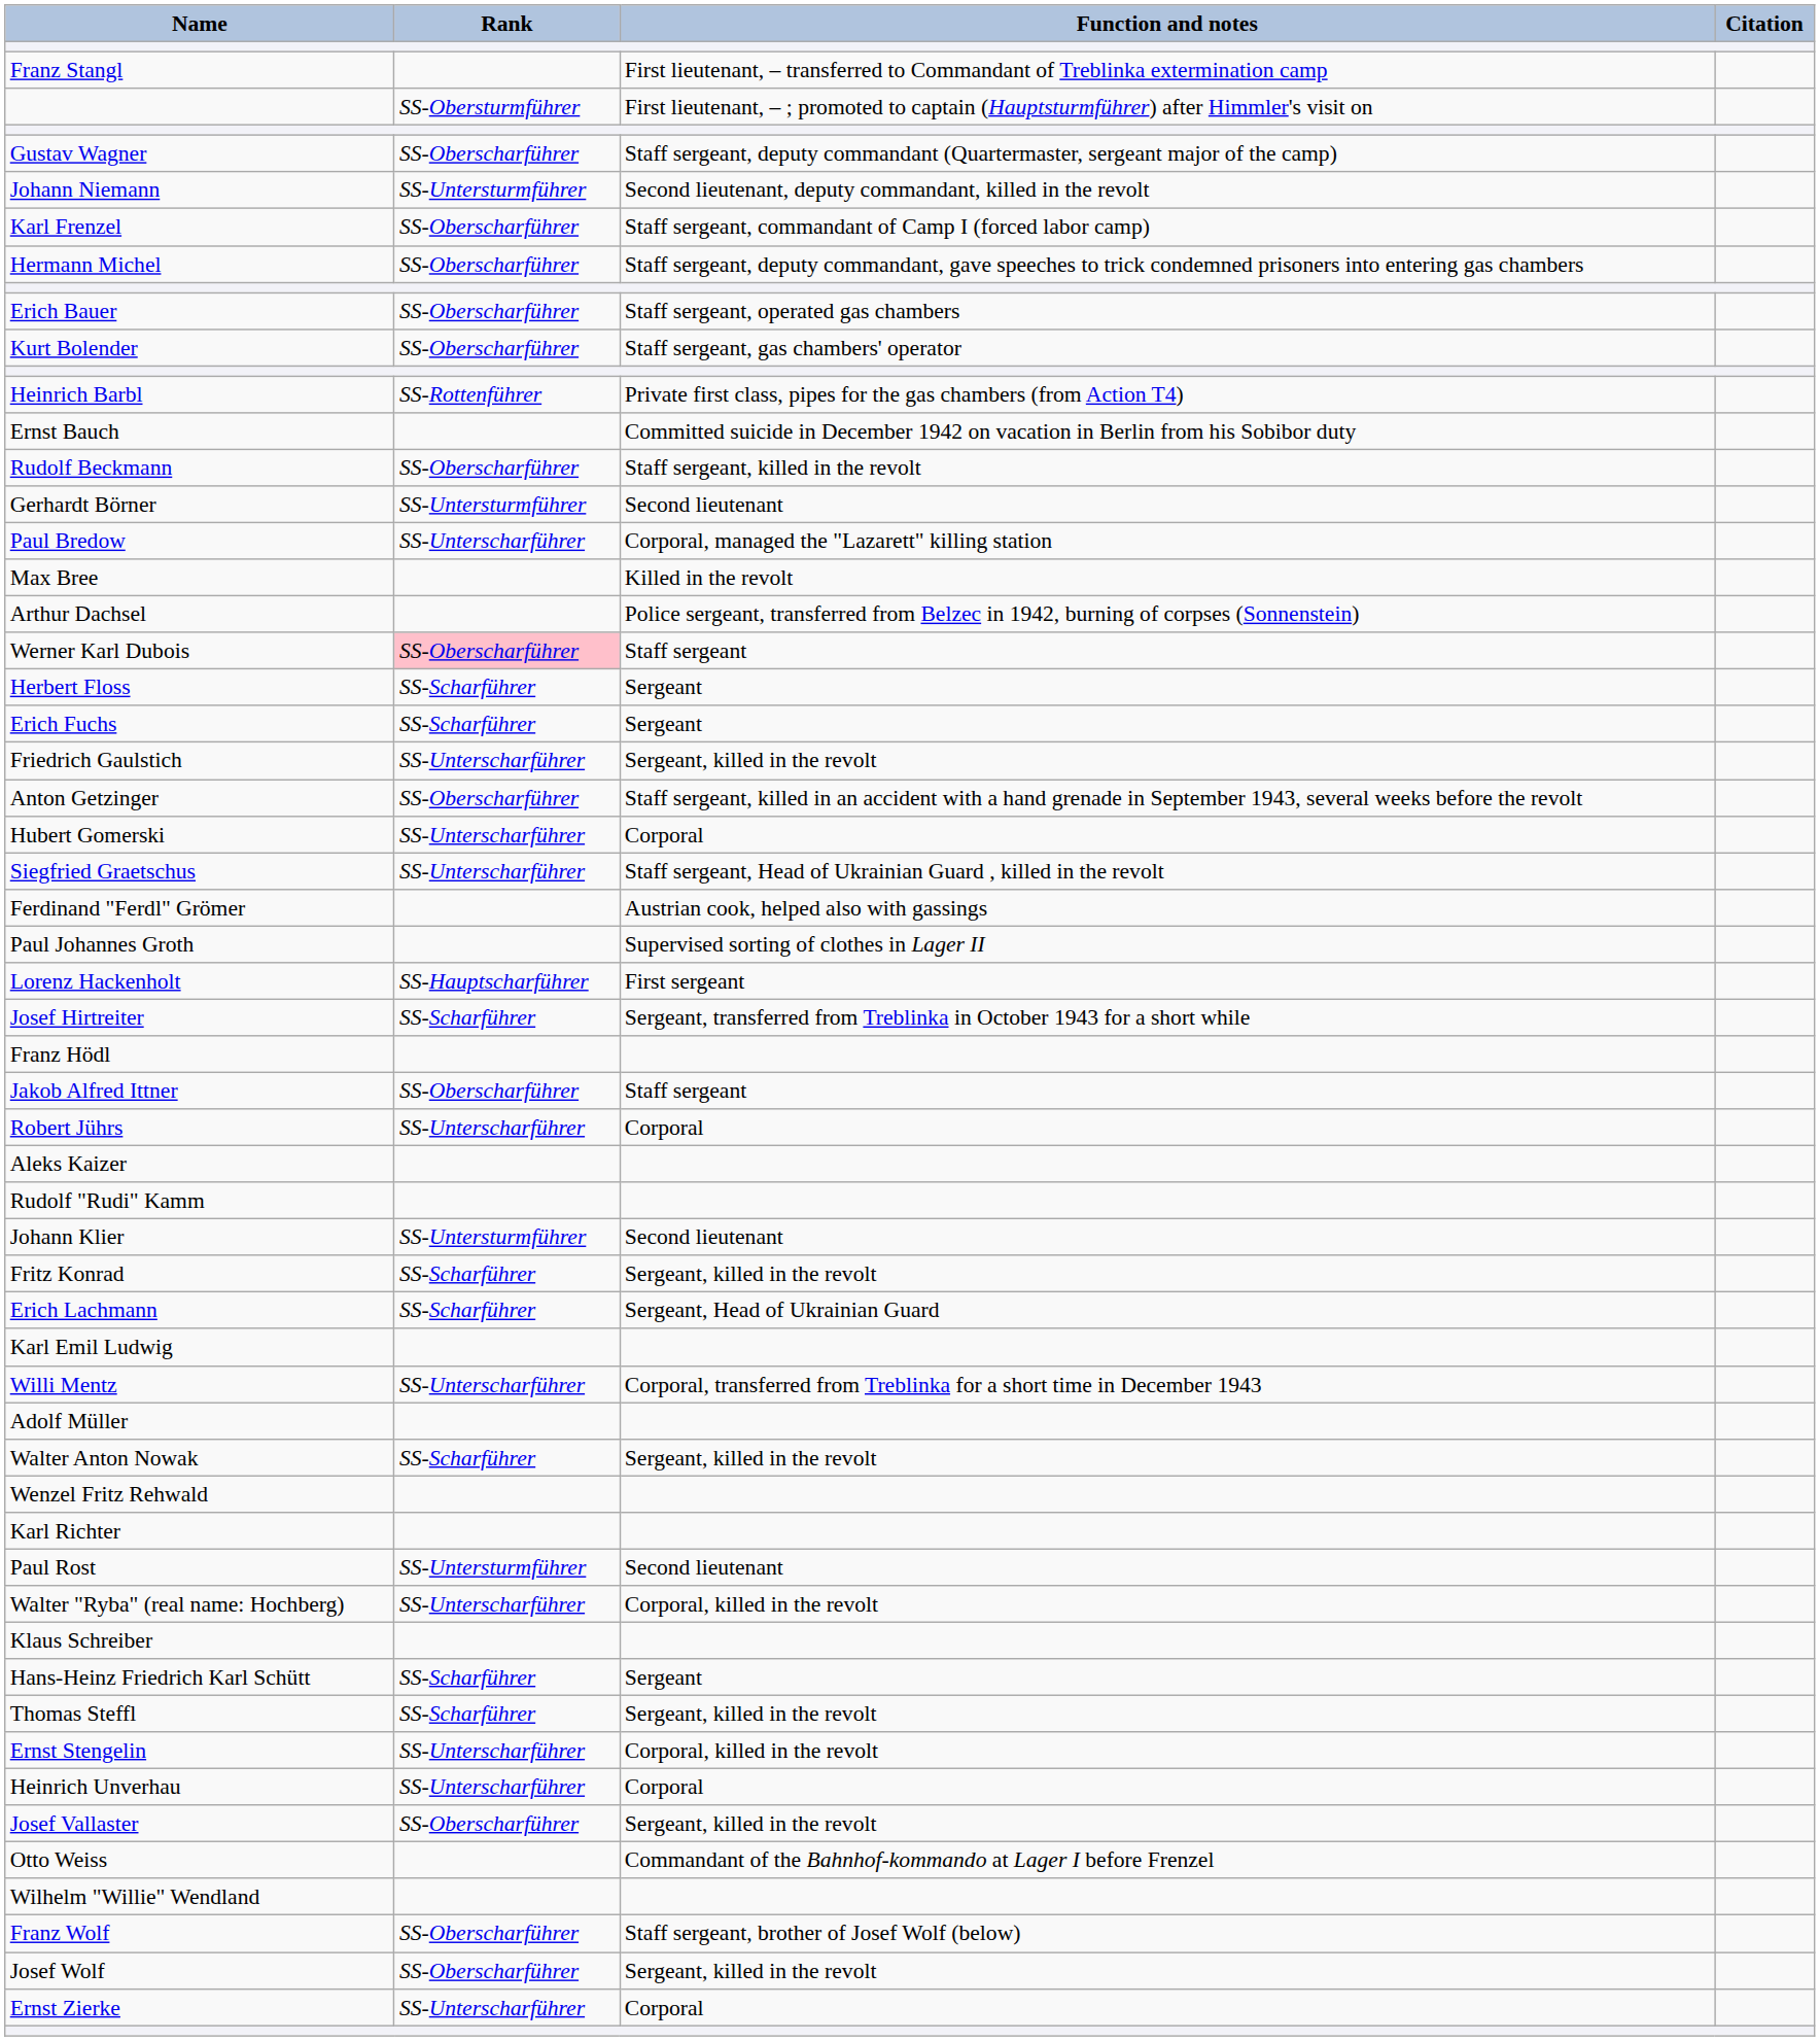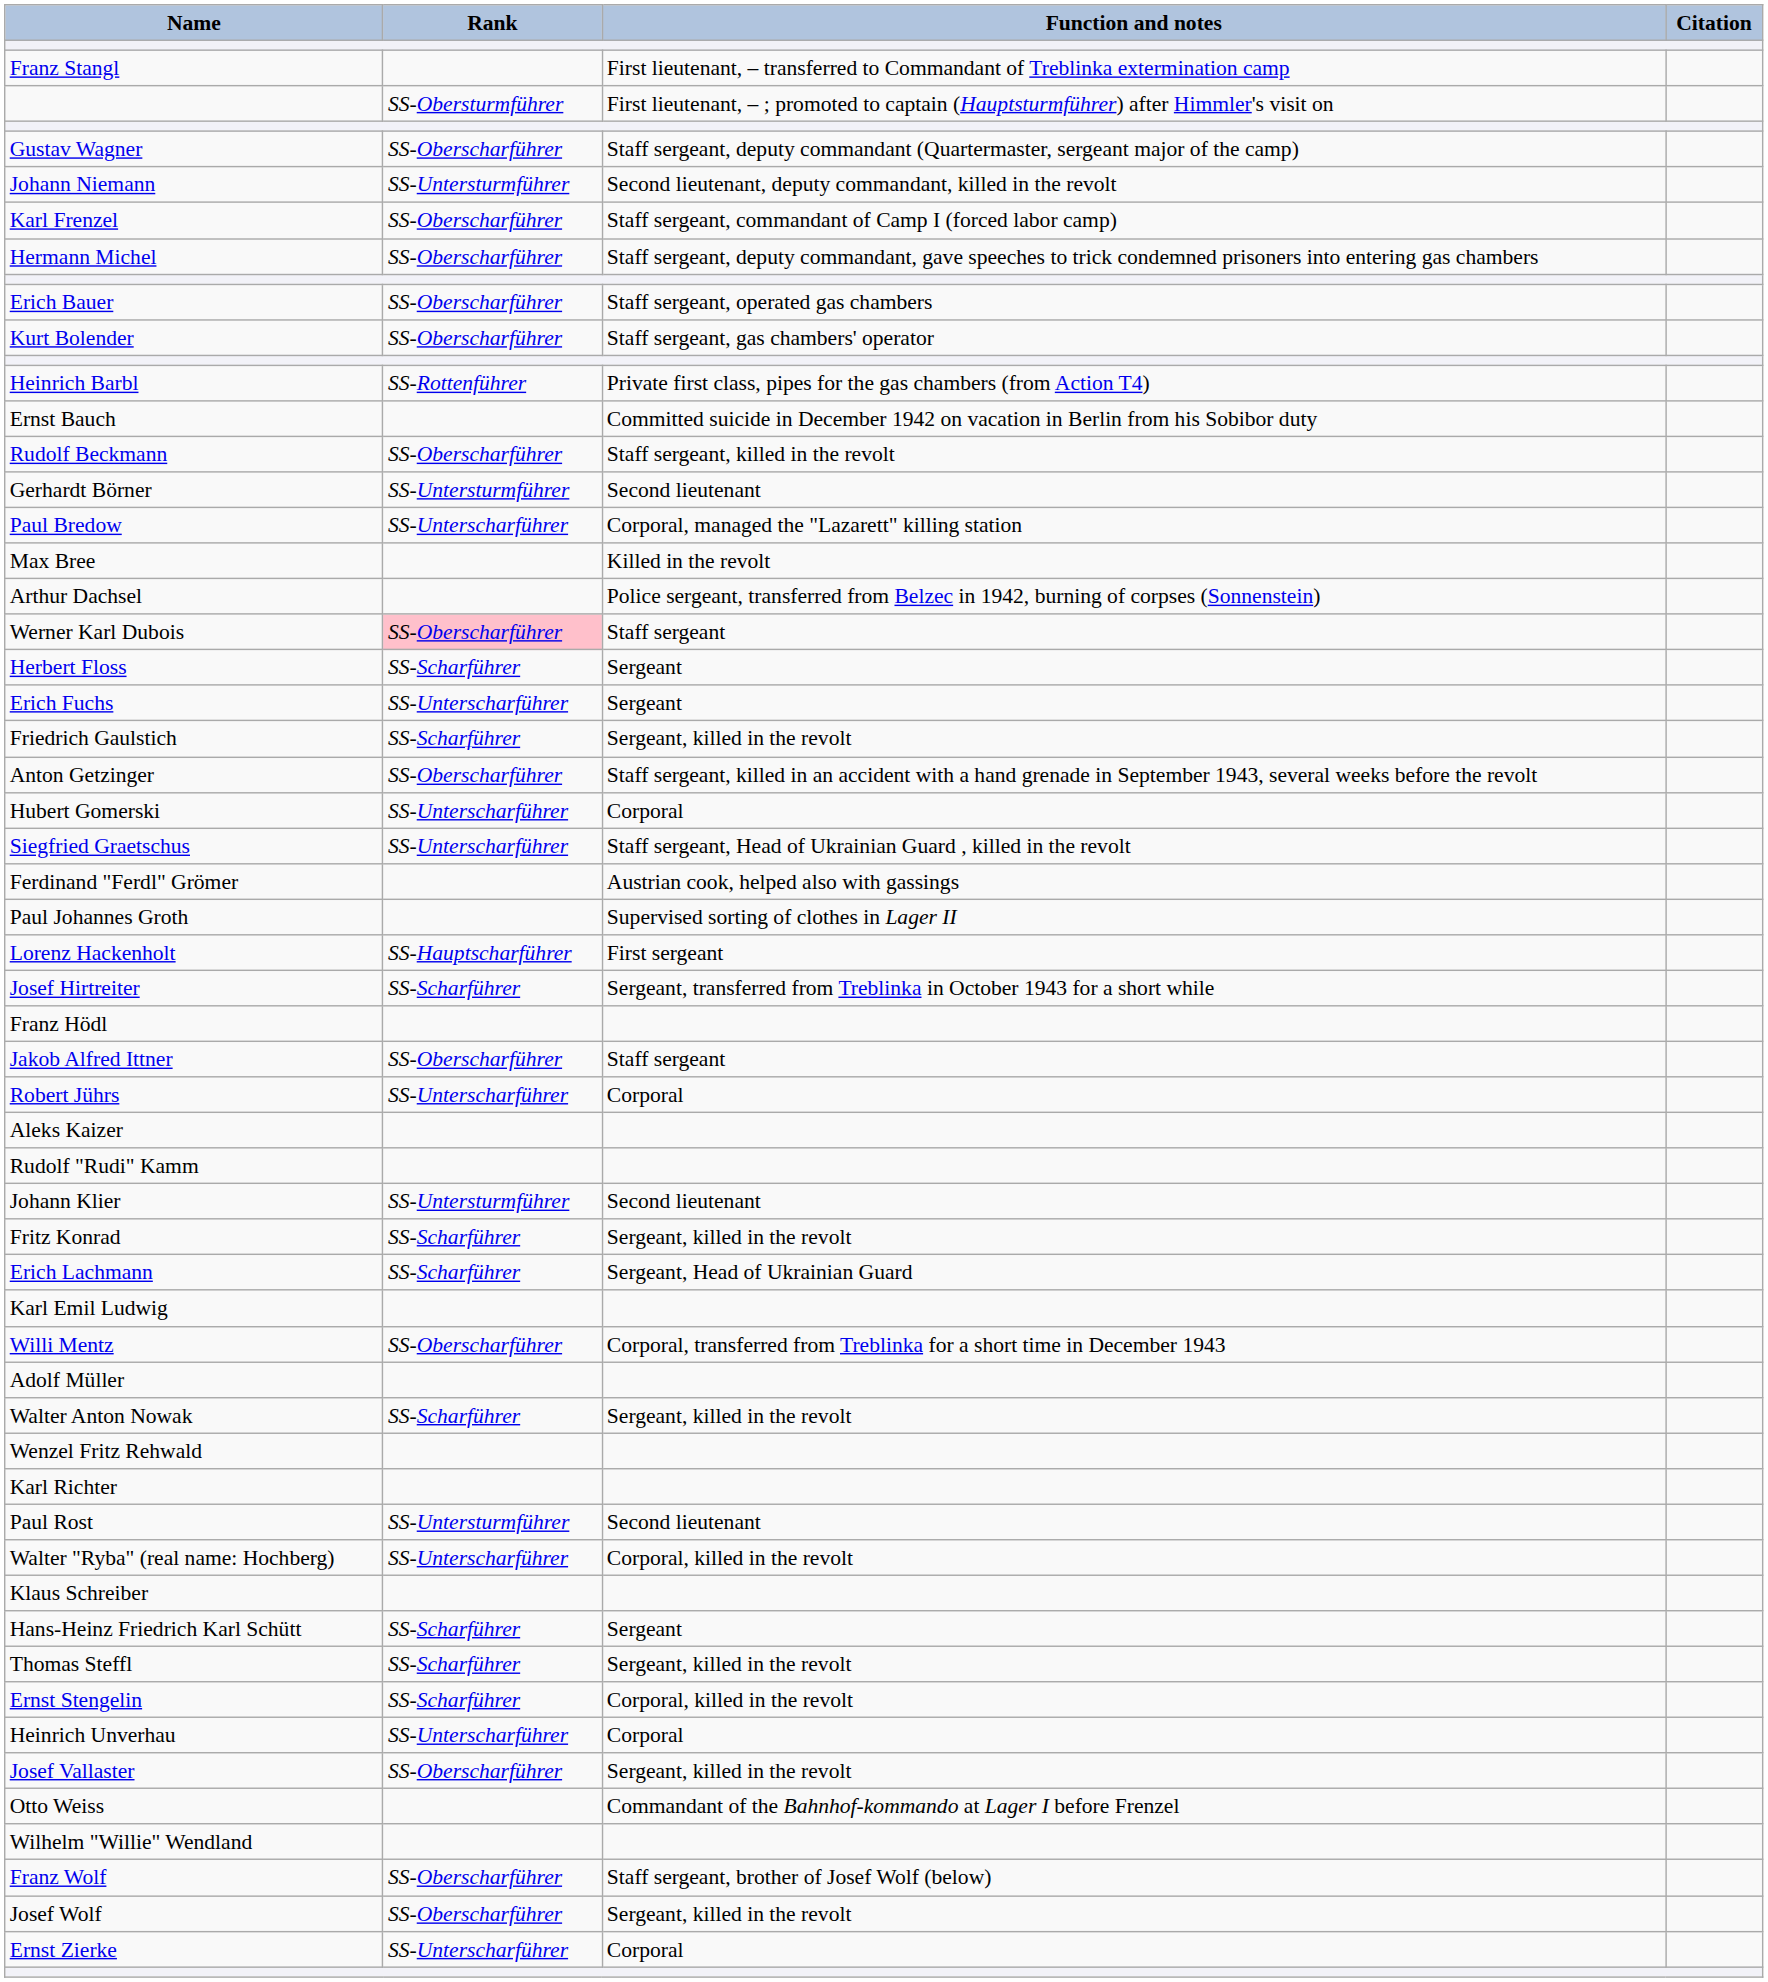Erich Fuchs | Rank: SS-Scharführer -> SS-Unterscharführer
Friedrich Gaulstich | Rank: SS-Unterscharführer -> SS-Scharführer
Willi Mentz | Rank: SS-Unterscharführer -> SS-Oberscharführer
Ernst Stengelin | Rank: SS-Unterscharführer -> SS-Scharführer
